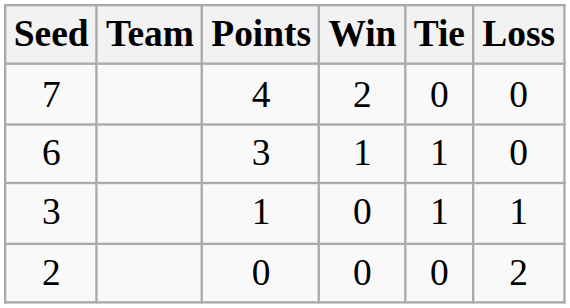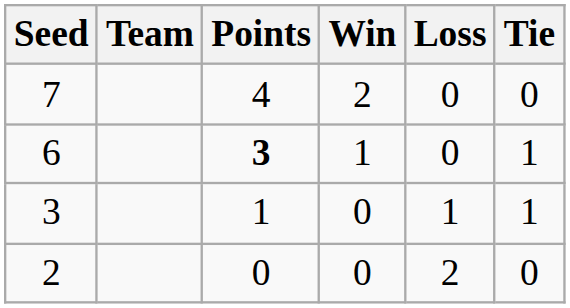columns swapped: Loss <-> Tie
6 | Points: normal -> bold
